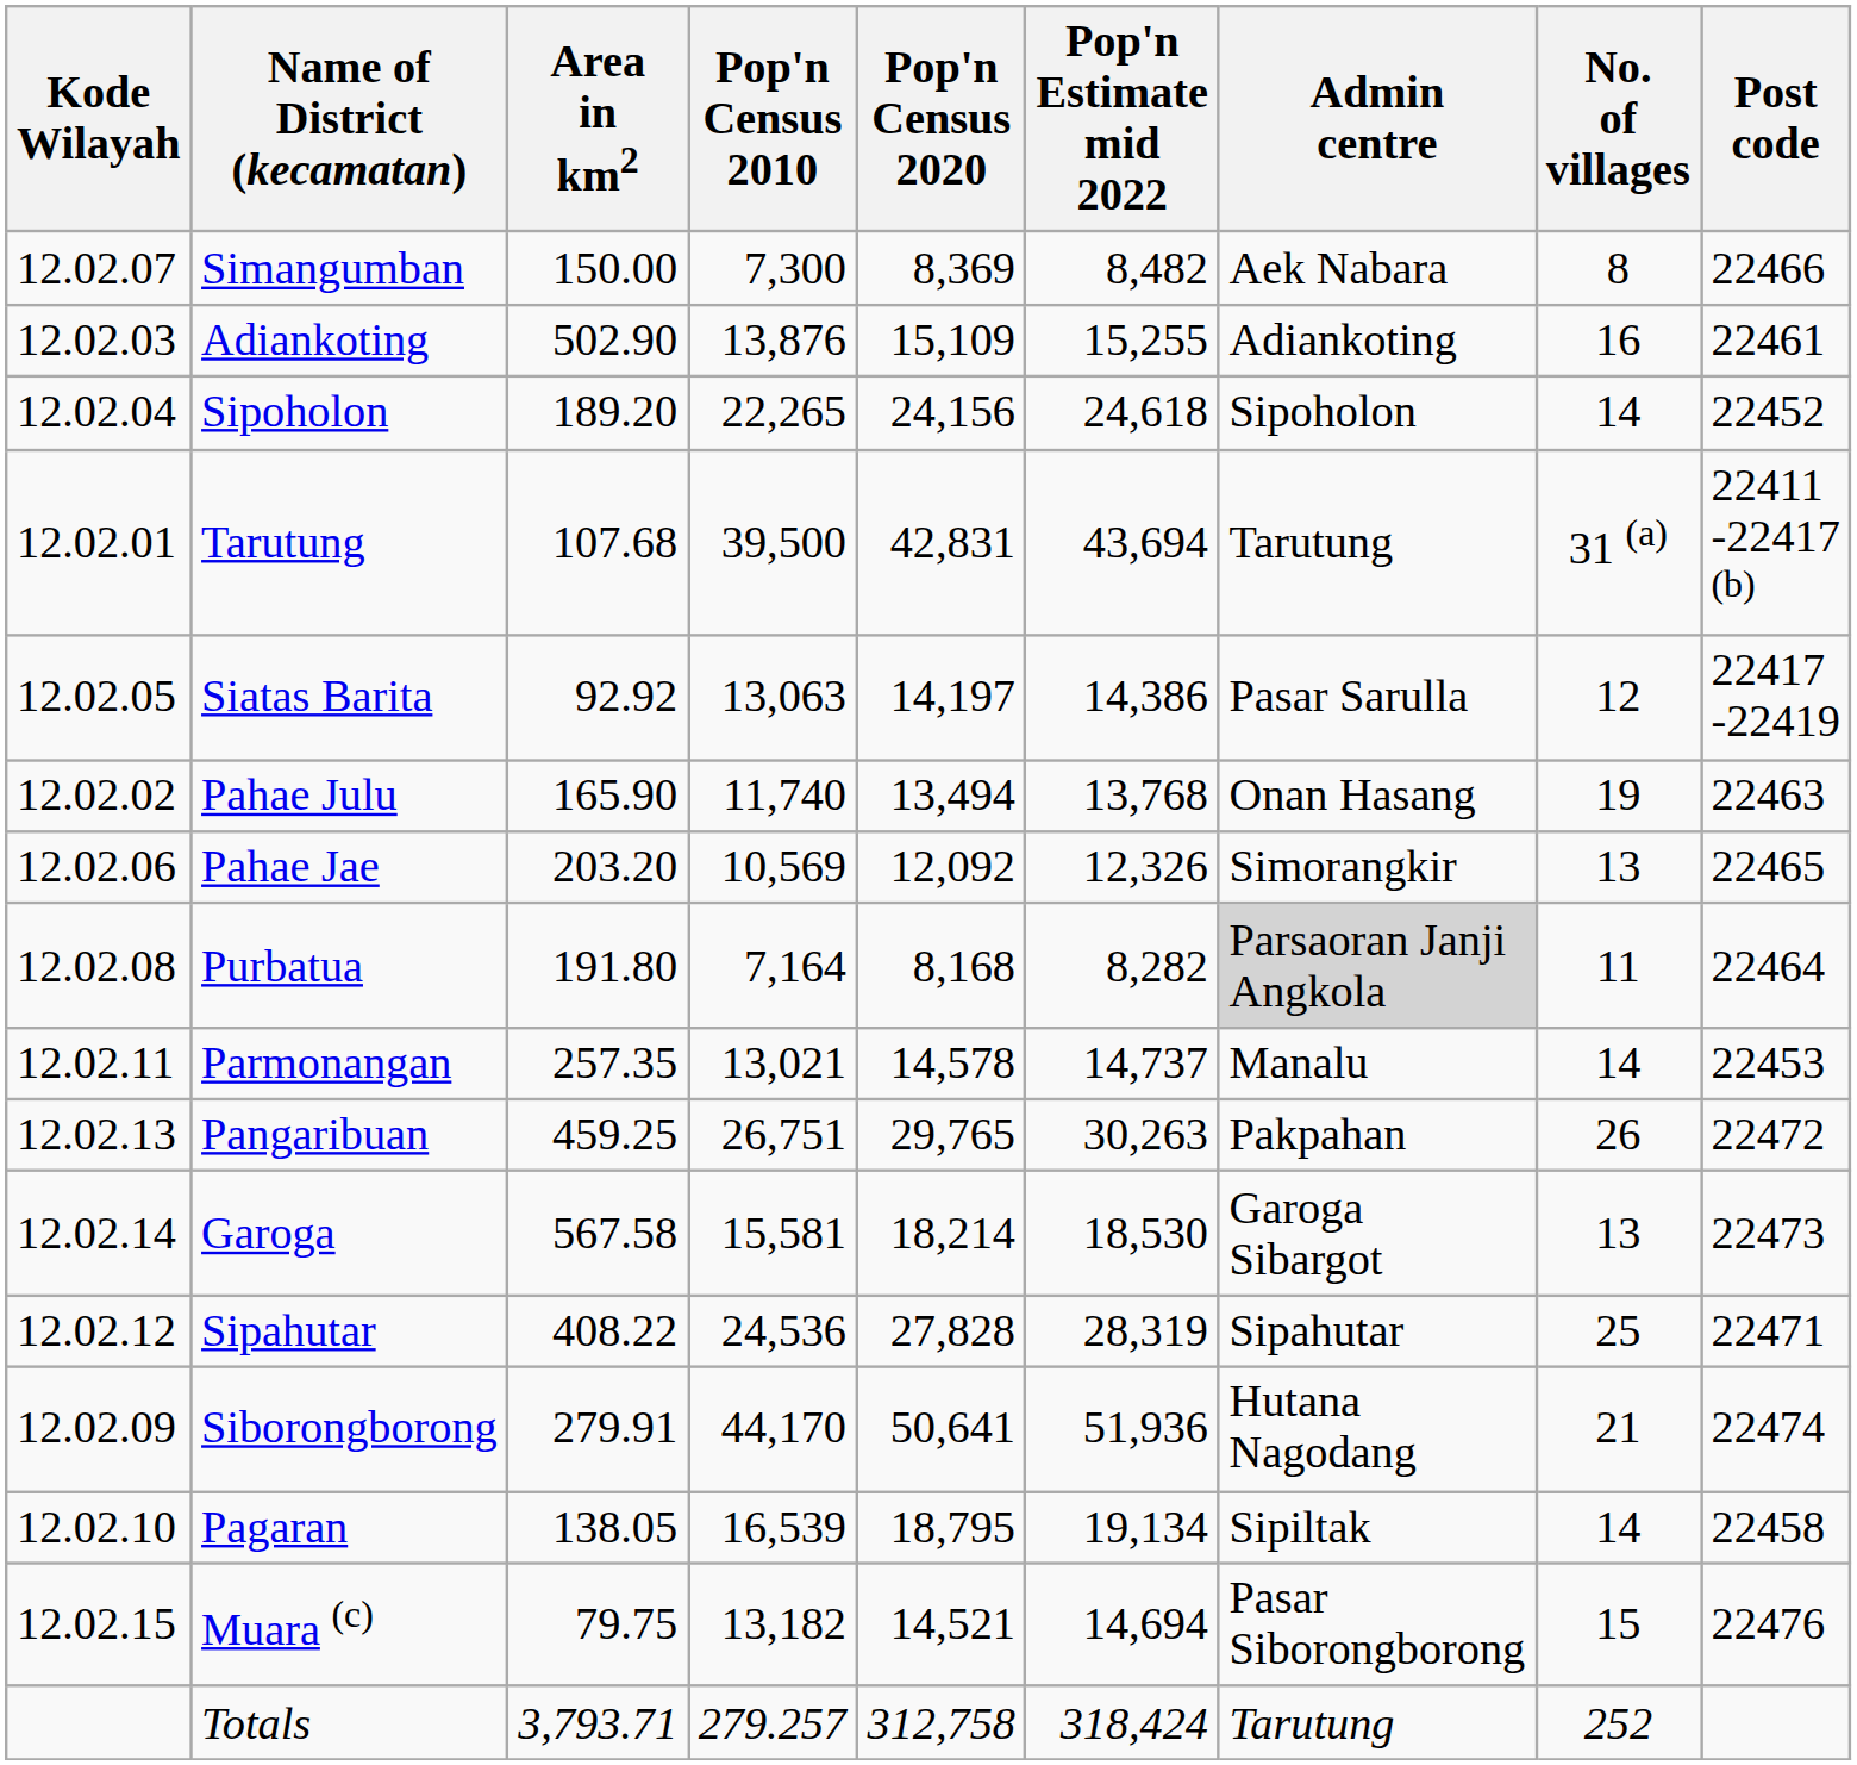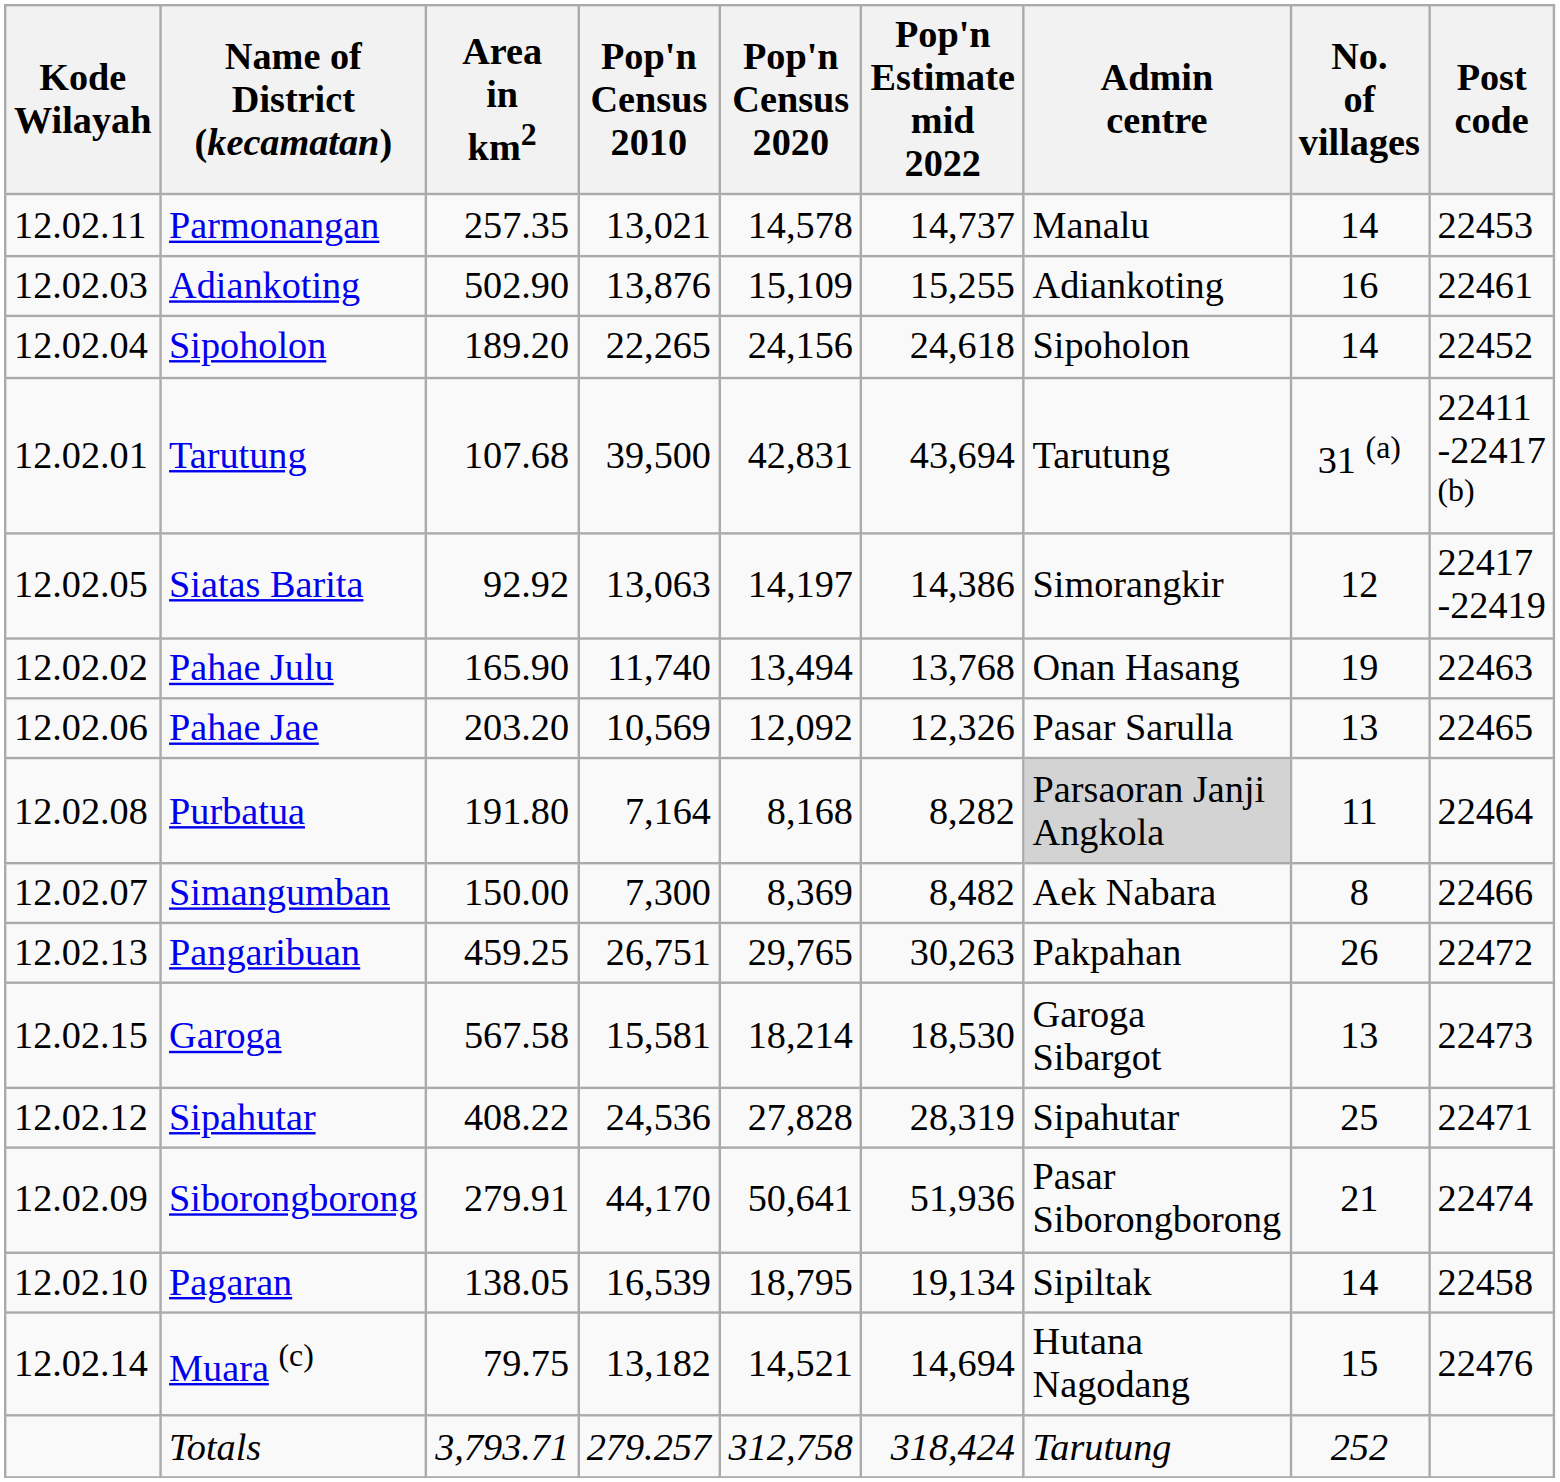rows swapped: Parmonangan <-> Simangumban
Siatas Barita | Admin centre: Pasar Sarulla -> Simorangkir
Pahae Jae | Admin centre: Simorangkir -> Pasar Sarulla
Garoga | Kode Wilayah: 12.02.14 -> 12.02.15
Siborongborong | Admin centre: Hutana Nagodang -> Pasar Siborongborong
Muara (c) | Kode Wilayah: 12.02.15 -> 12.02.14
Muara (c) | Admin centre: Pasar Siborongborong -> Hutana Nagodang
